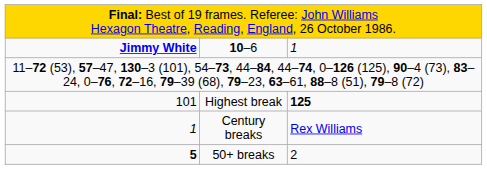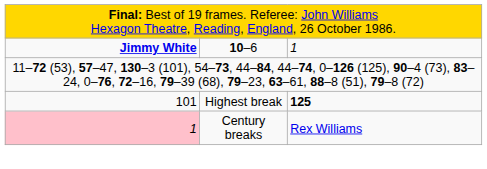Century breaks | column 1: no background -> pink background
- row: 5 | 50+ breaks | 2
